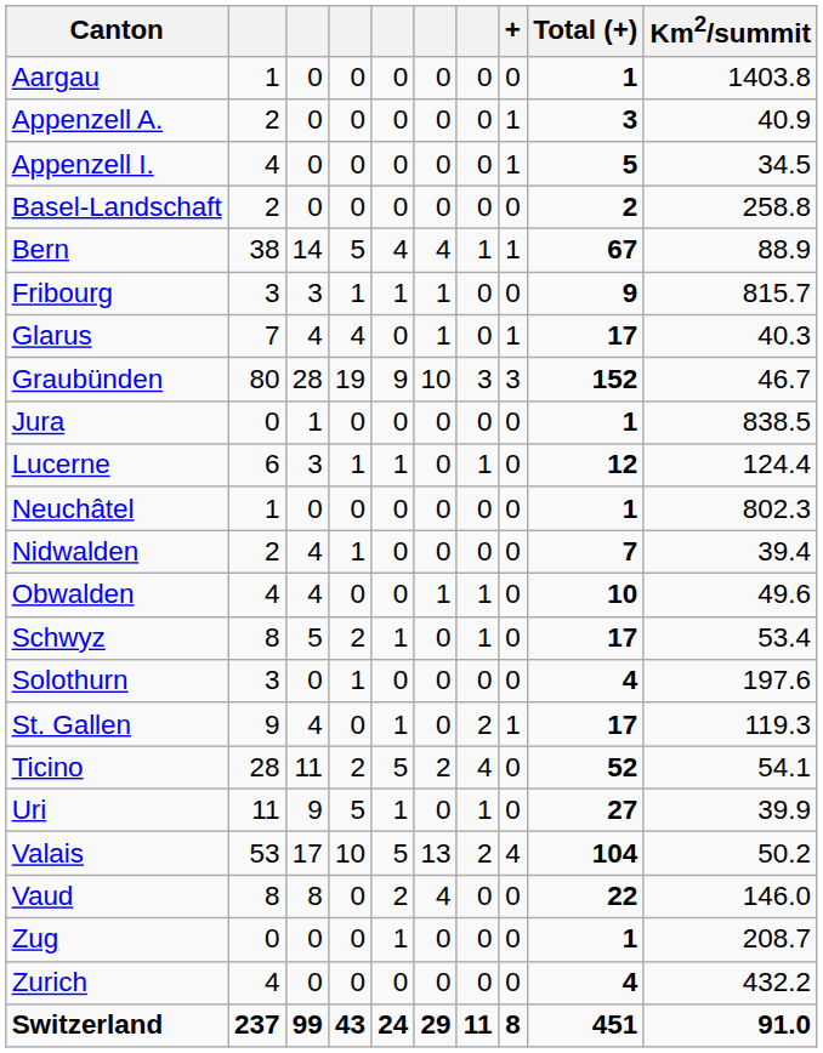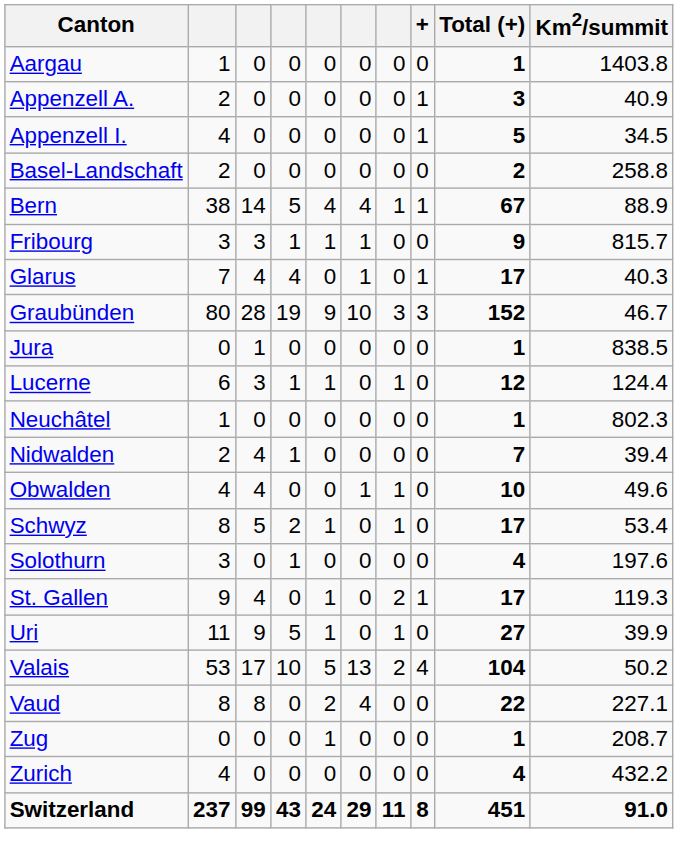- row: Ticino | 28 | 11 | 2 | 5 | 2 | 4 | 0 | 52 | 54.1
Vaud | Km2/summit: 146.0 -> 227.1
